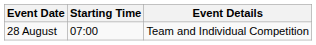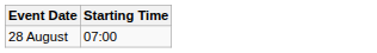- column: Event Details | Team and Individual Competition
